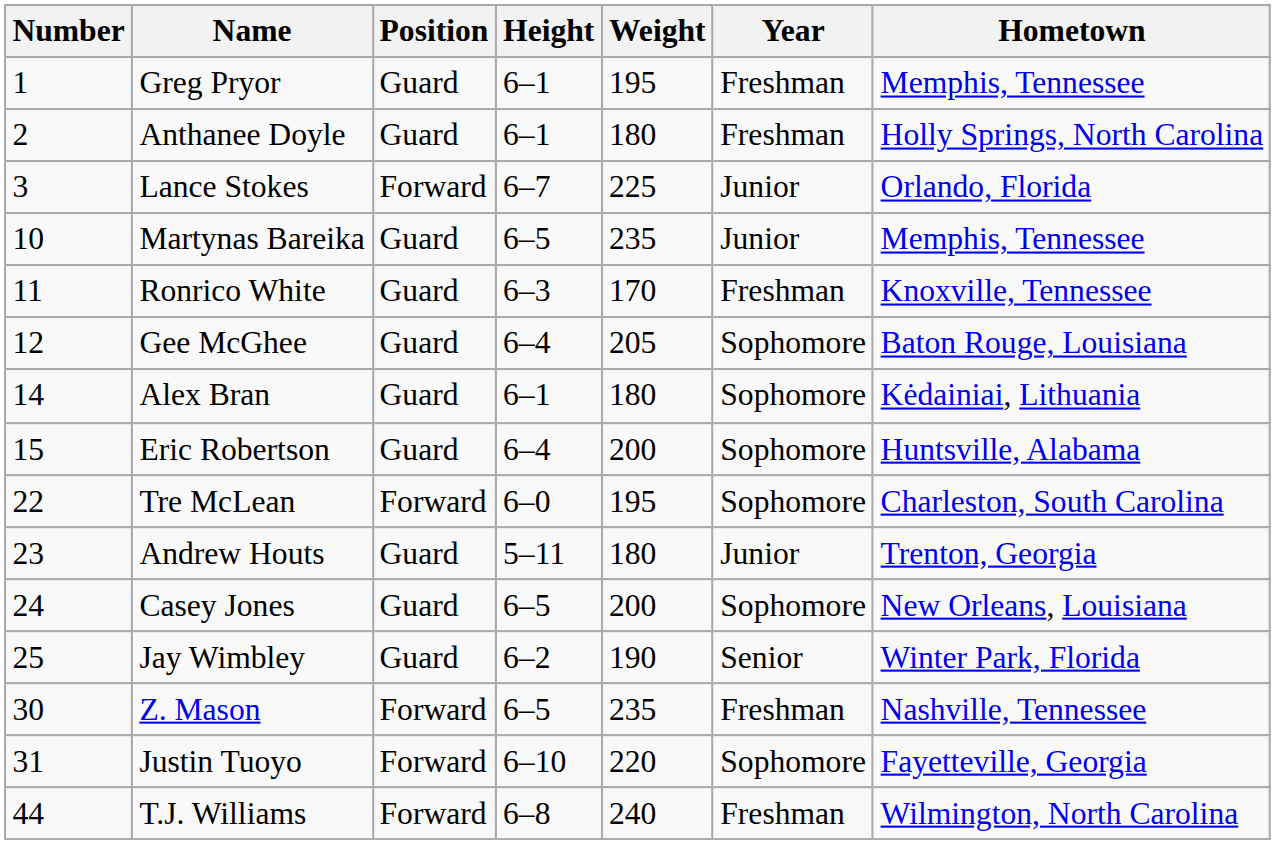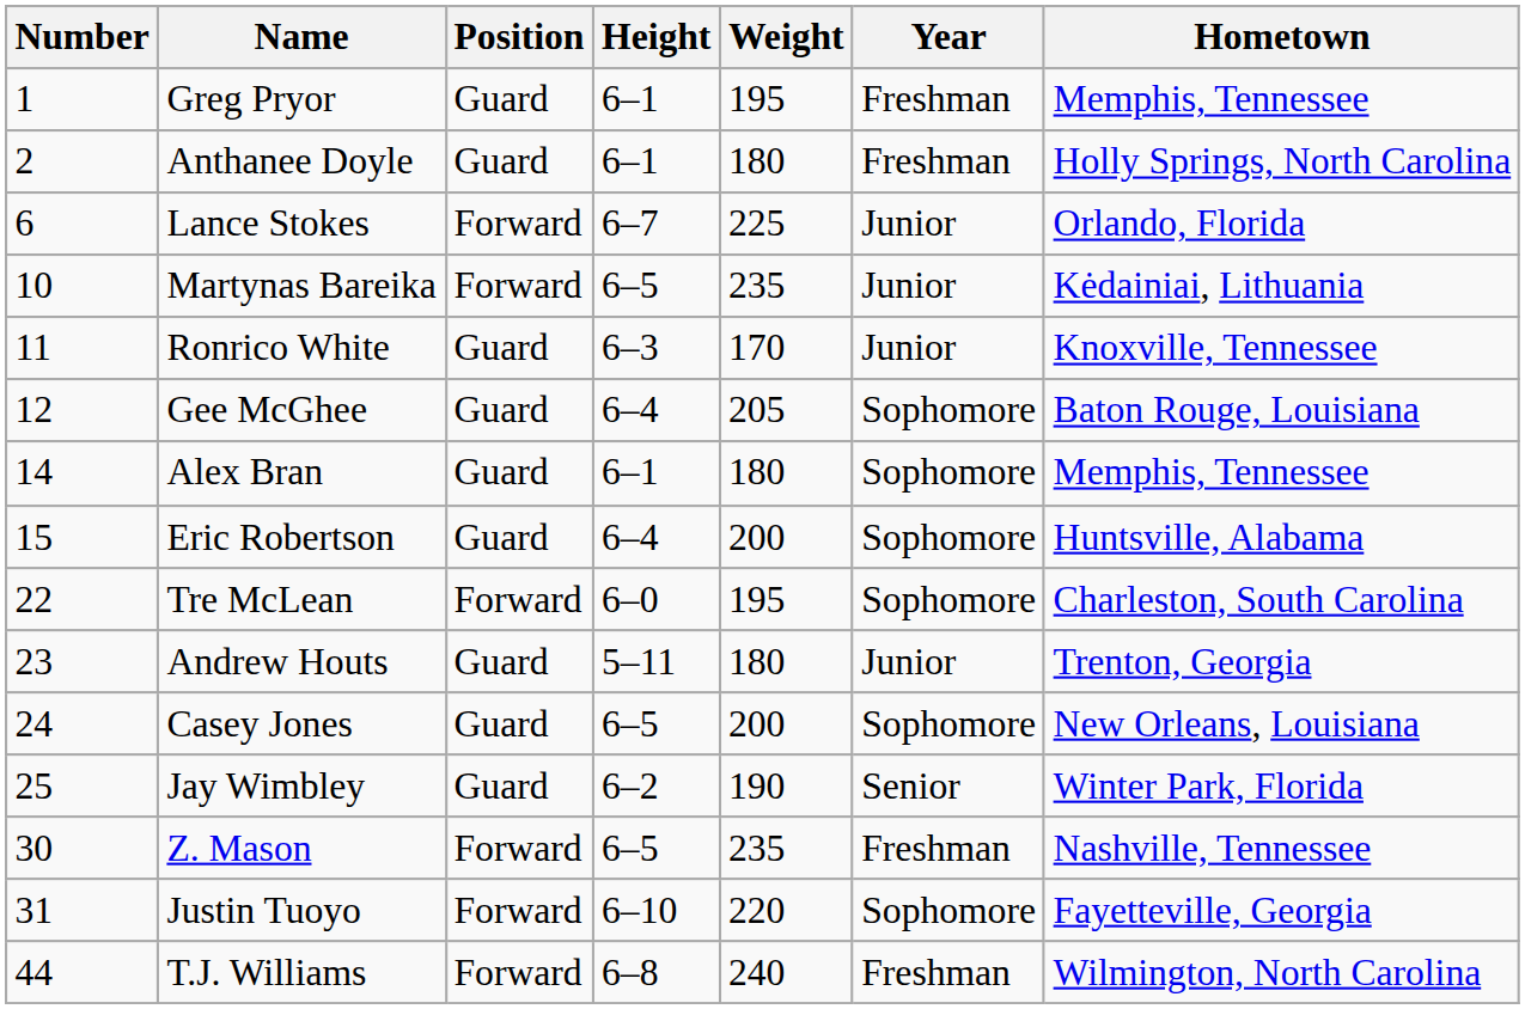Lance Stokes | Number: 3 -> 6
Martynas Bareika | Position: Guard -> Forward
Martynas Bareika | Hometown: Memphis, Tennessee -> Kėdainiai, Lithuania
Ronrico White | Year: Freshman -> Junior
Alex Bran | Hometown: Kėdainiai, Lithuania -> Memphis, Tennessee
